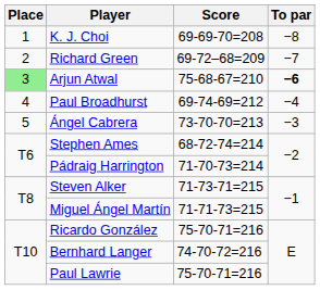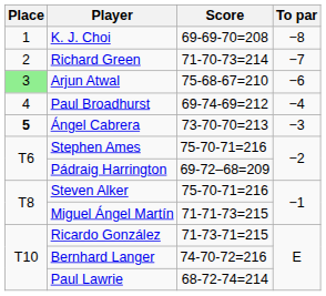Richard Green | Score: 69-72–68=209 -> 71-70-73=214
Arjun Atwal | To par: bold -> normal
Ángel Cabrera | Place: normal -> bold
Stephen Ames | Score: 68-72-74=214 -> 75-70-71=216
Pádraig Harrington | Score: 71-70-73=214 -> 69-72–68=209
Steven Alker | Score: 71-73-71=215 -> 75-70-71=216
Ricardo González | Score: 75-70-71=216 -> 71-73-71=215
Paul Lawrie | Score: 75-70-71=216 -> 68-72-74=214
